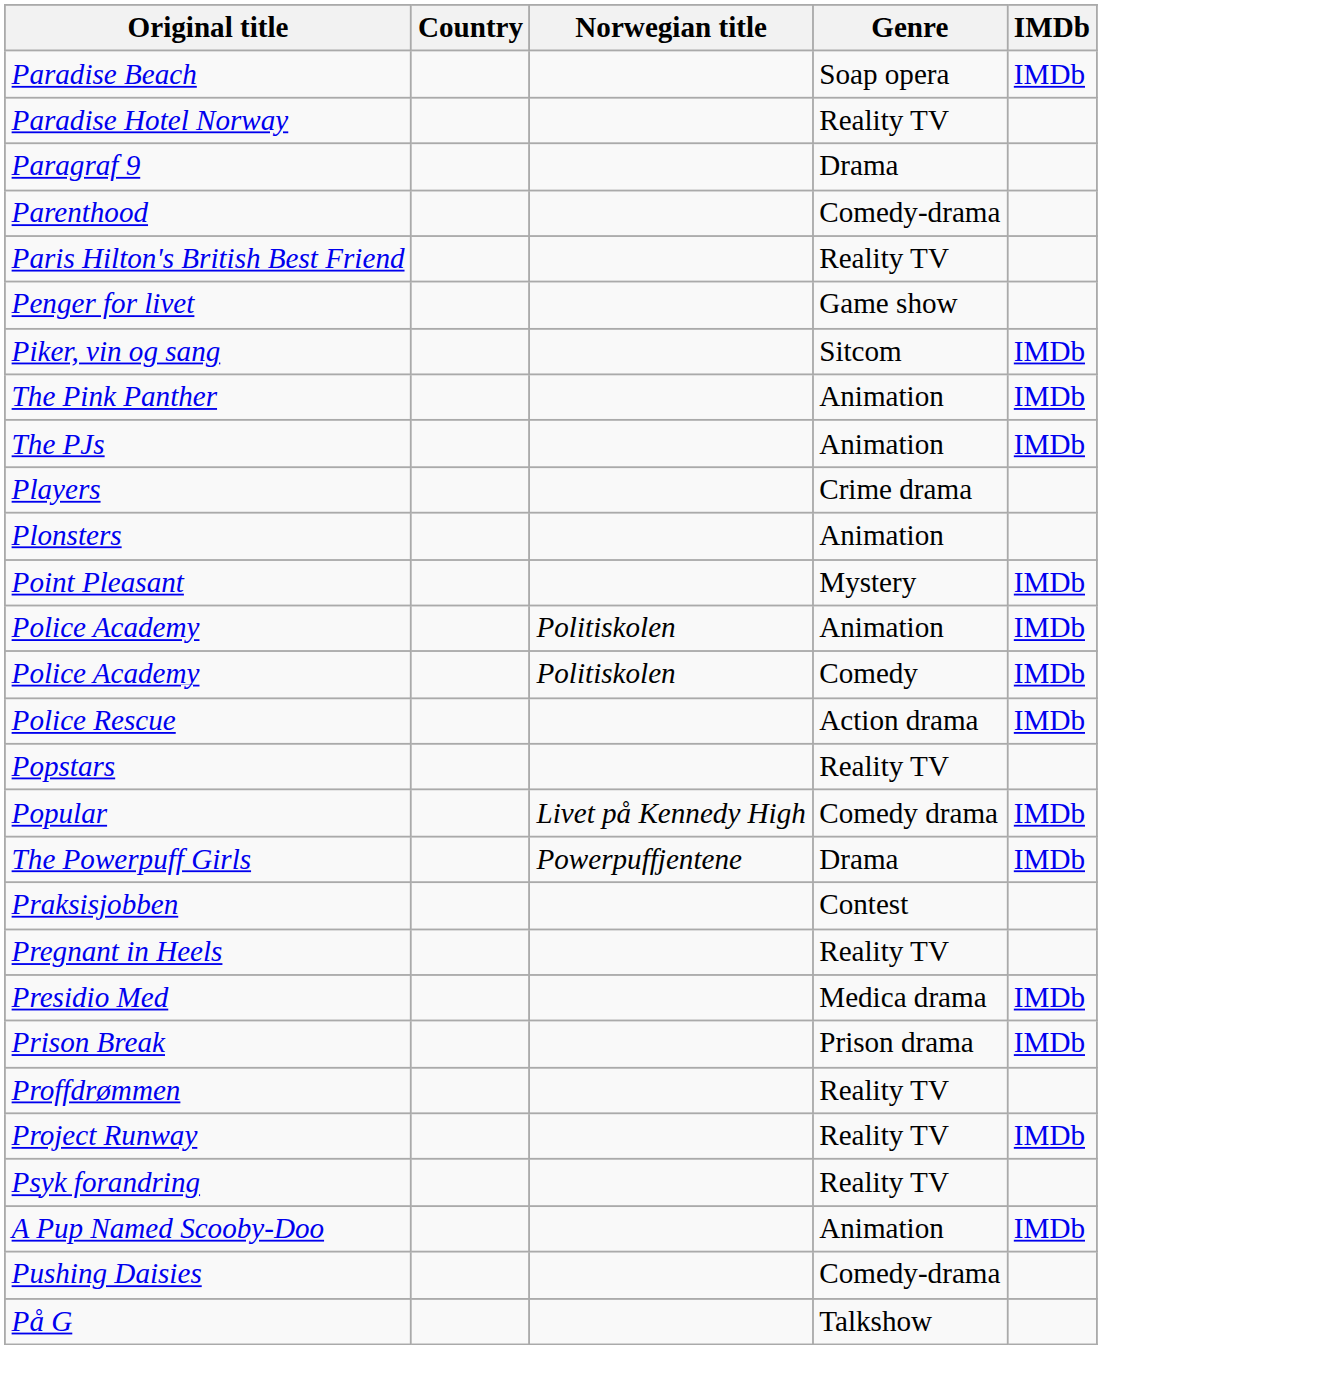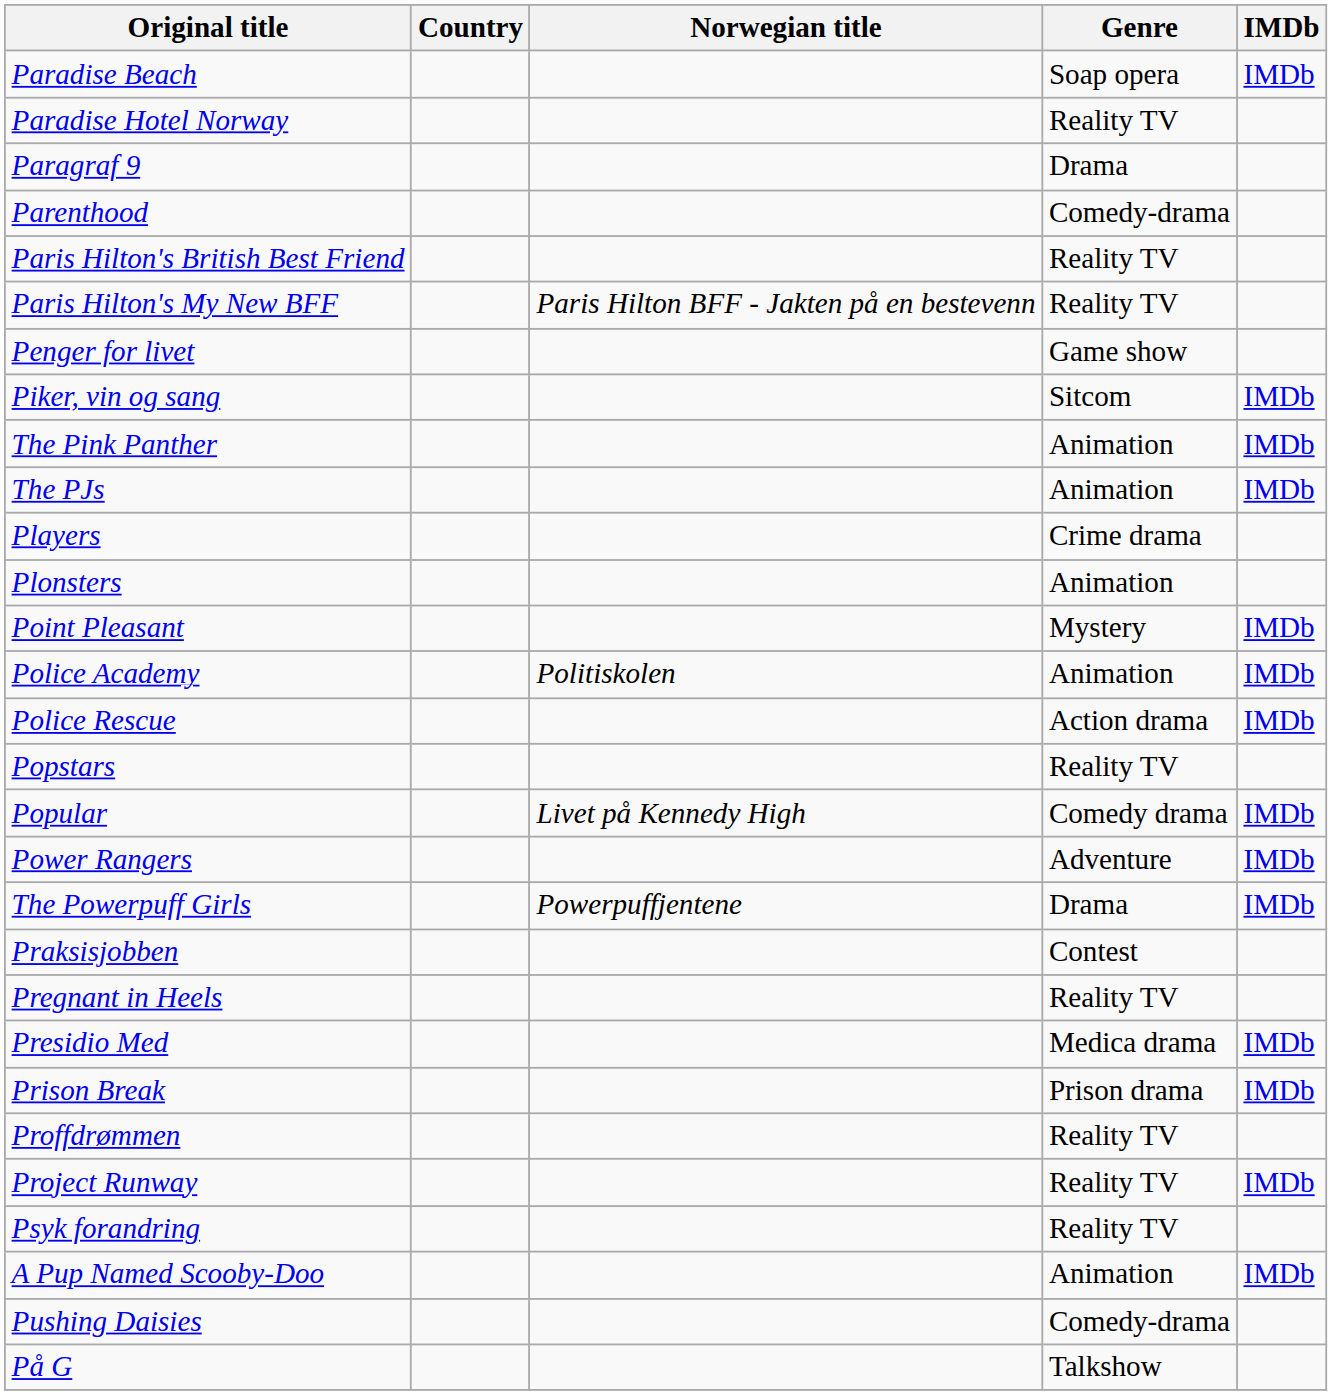+ row: Paris Hilton's My New BFF | Paris Hilton BFF - Jakten på en bestevenn | Reality TV
- row: Police Academy | Politiskolen | Comedy | IMDb
+ row: Power Rangers | Adventure | IMDb
